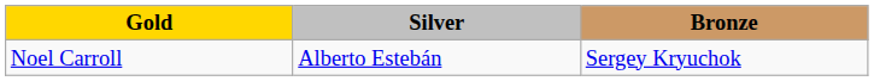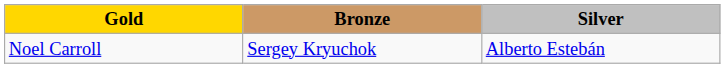columns swapped: Silver <-> Bronze
